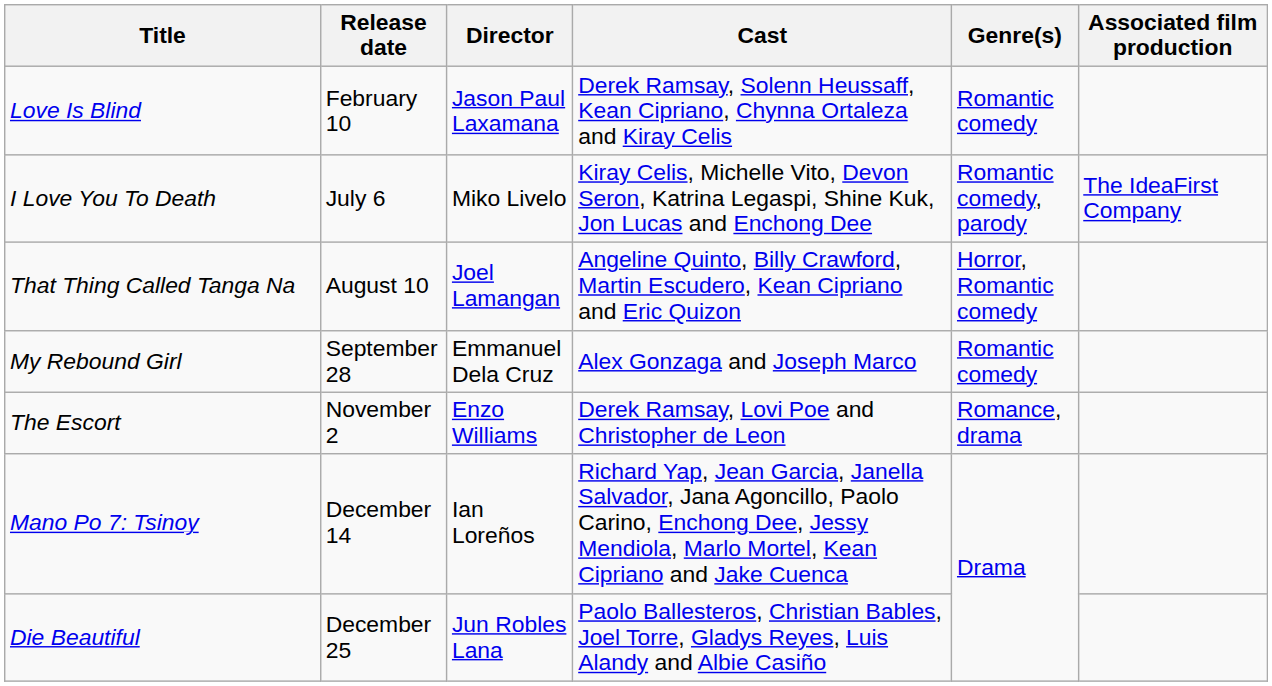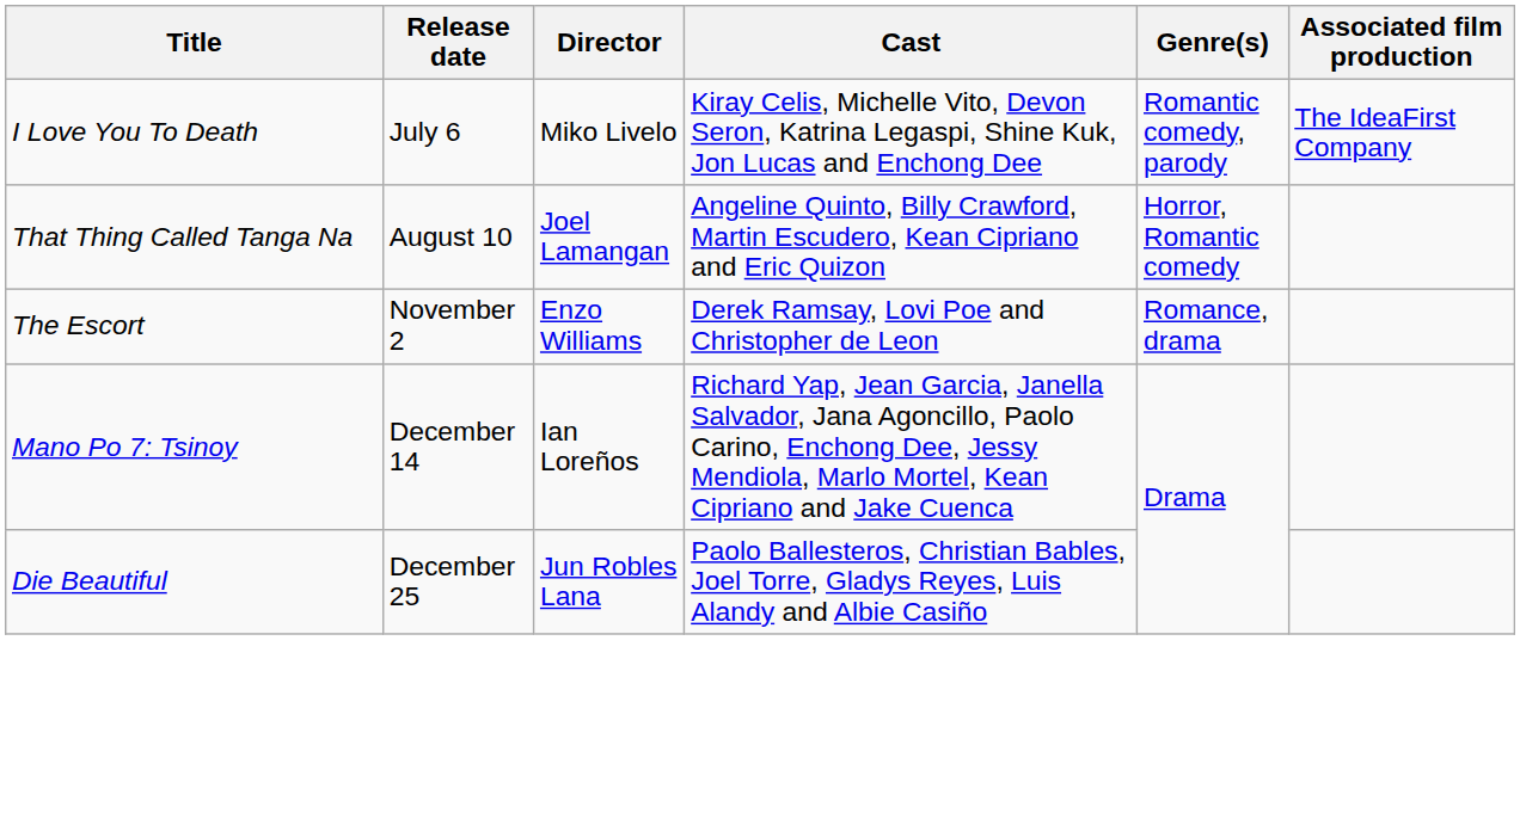- row: Love Is Blind | February 10 | Jason Paul Laxamana | Derek Ramsay, Solenn Heussaff, Kean Cipriano, Chynna Ortaleza and Kiray Celis | Romantic comedy
- row: My Rebound Girl | September 28 | Emmanuel Dela Cruz | Alex Gonzaga and Joseph Marco | Romantic comedy
